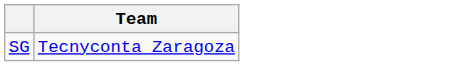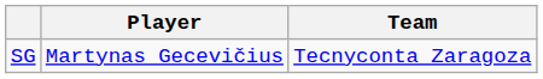+ column: Player | Martynas Gecevičius
